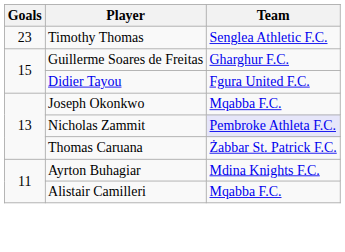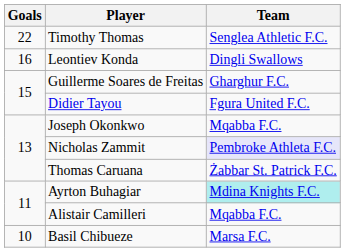Timothy Thomas | Goals: 23 -> 22
+ row: 16 | Leontiev Konda | Dingli Swallows
Ayrton Buhagiar | Team: no background -> paleturquoise background
+ row: 10 | Basil Chibueze | Marsa F.C.
